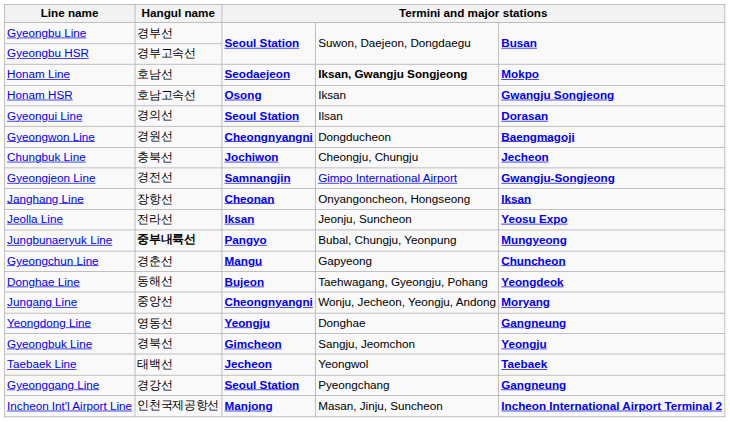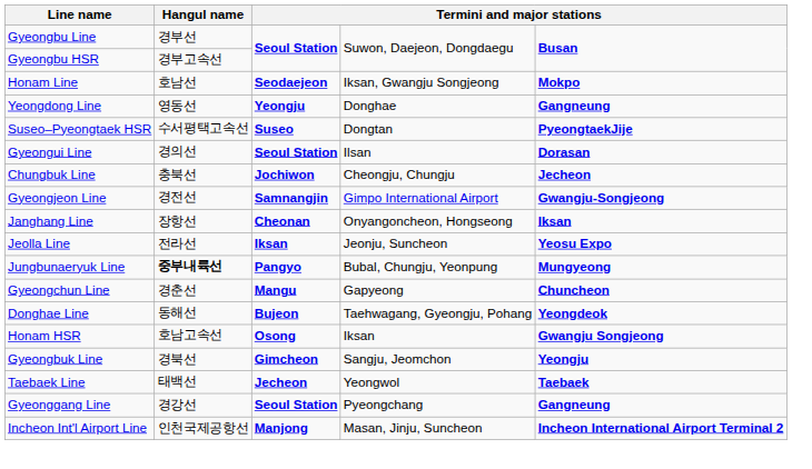Honam Line | column 4: bold -> normal
rows swapped: Honam HSR <-> Yeongdong Line
+ row: Suseo–Pyeongtaek HSR | 수서평택고속선 | Suseo | Dongtan | PyeongtaekJije
- row: Gyeongwon Line | 경원선 | Cheongnyangni | Dongducheon | Baengmagoji
- row: Jungang Line | 중앙선 | Cheongnyangni | Wonju, Jecheon, Yeongju, Andong | Moryang
